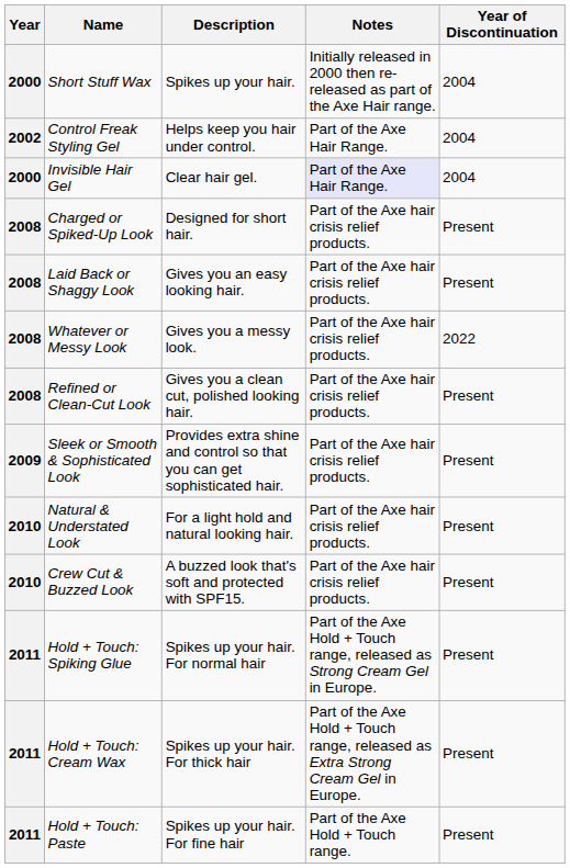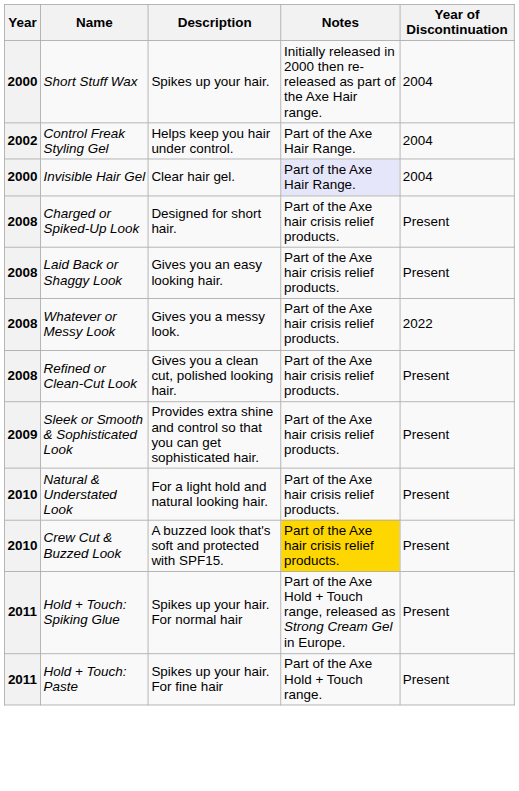Crew Cut & Buzzed Look | Notes: no background -> gold background
- row: 2011 | Hold + Touch: Cream Wax | Spikes up your hair. For thick hair | Part of the Axe Hold + Touch range, released as Extra Strong Cream Gel in Europe. | Present
